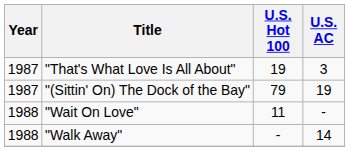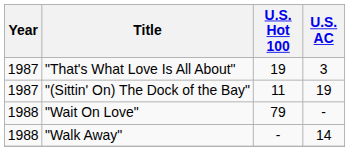"(Sittin' On) The Dock of the Bay" | U.S. Hot 100: 79 -> 11
"Wait On Love" | U.S. Hot 100: 11 -> 79
